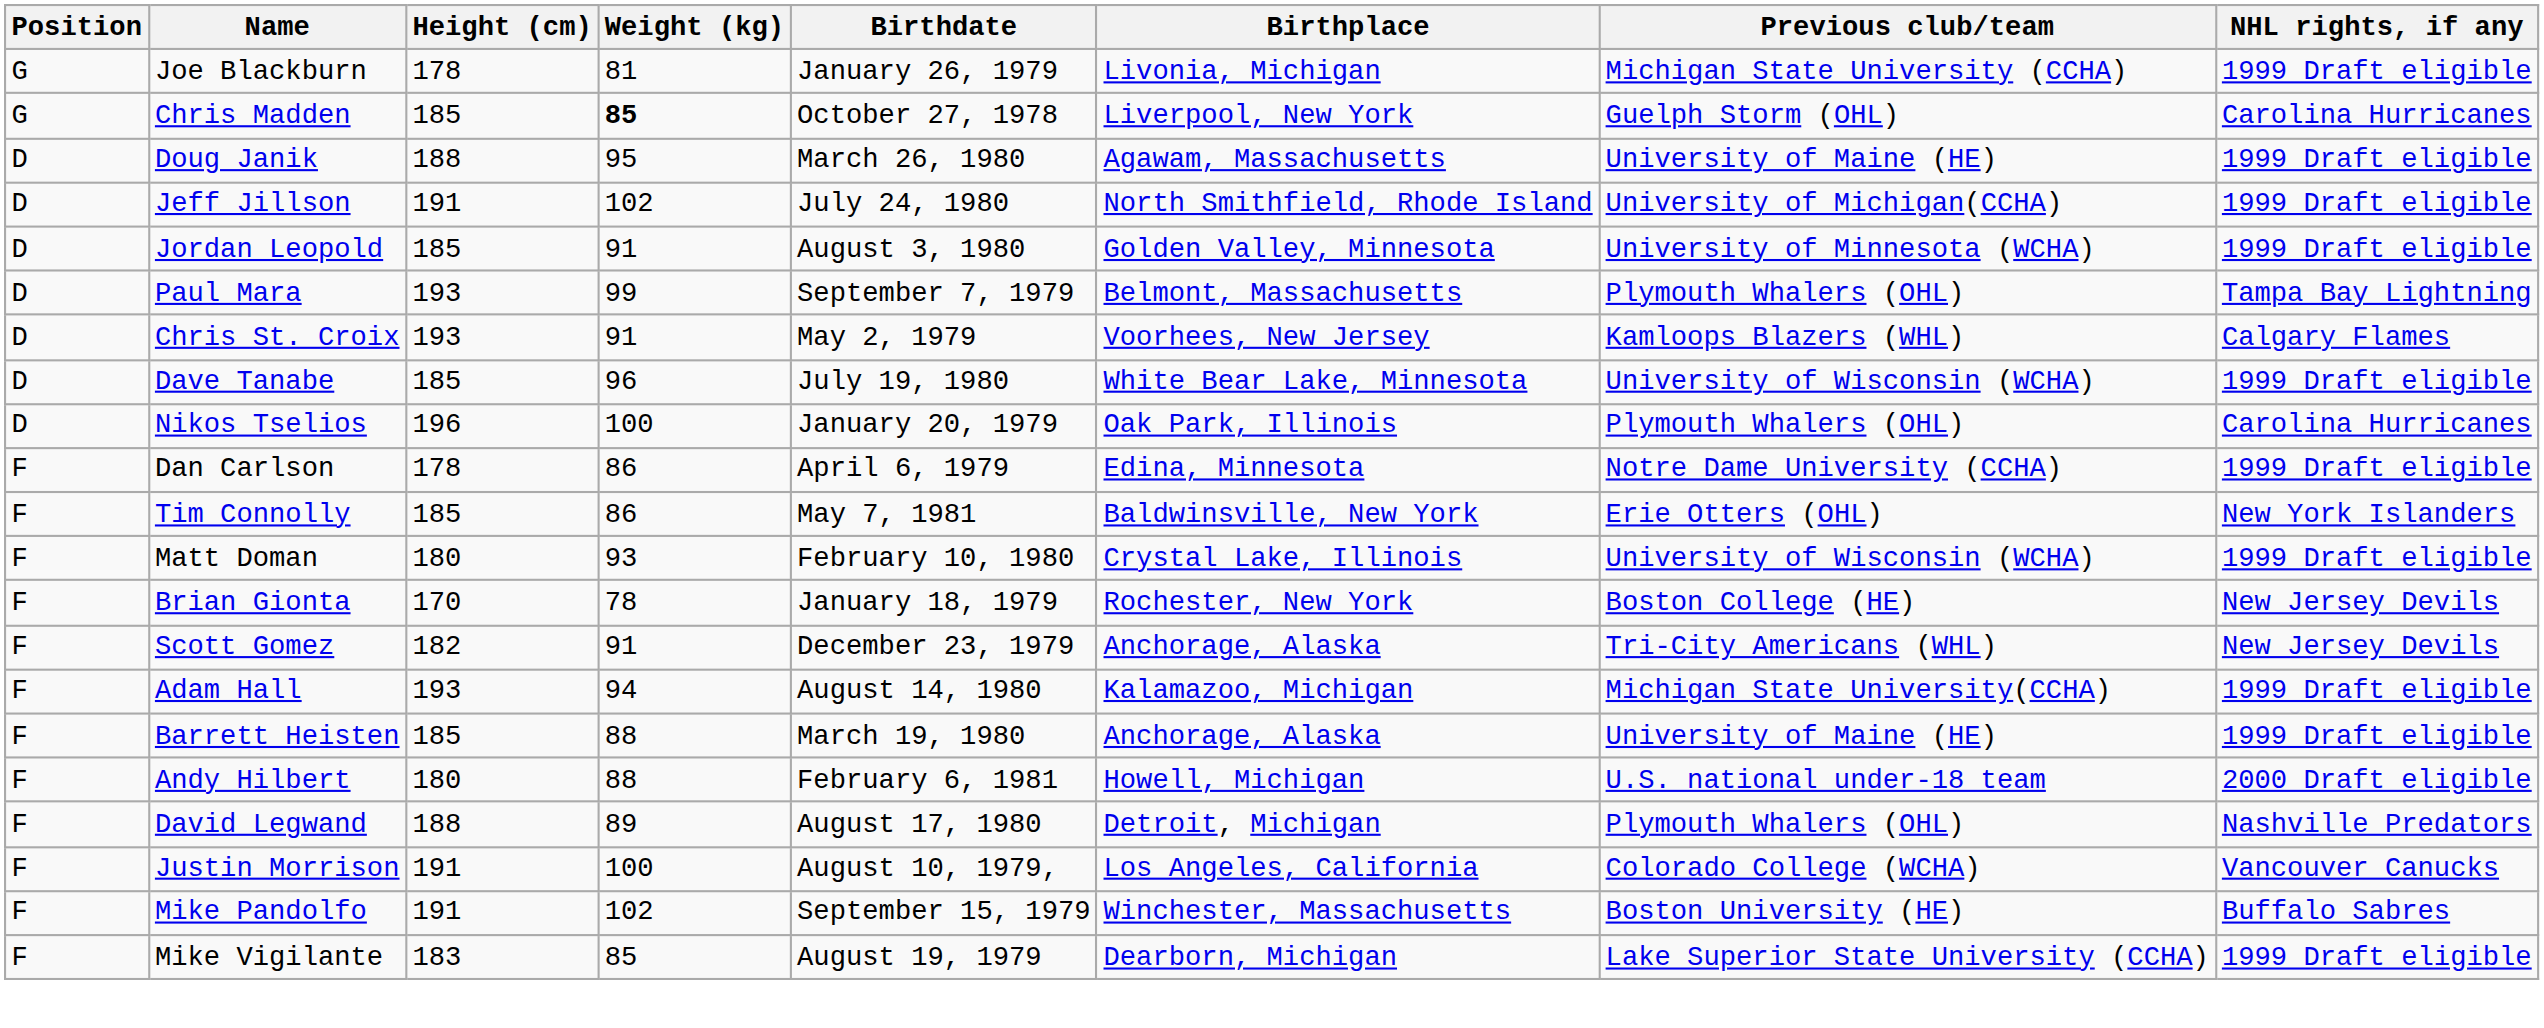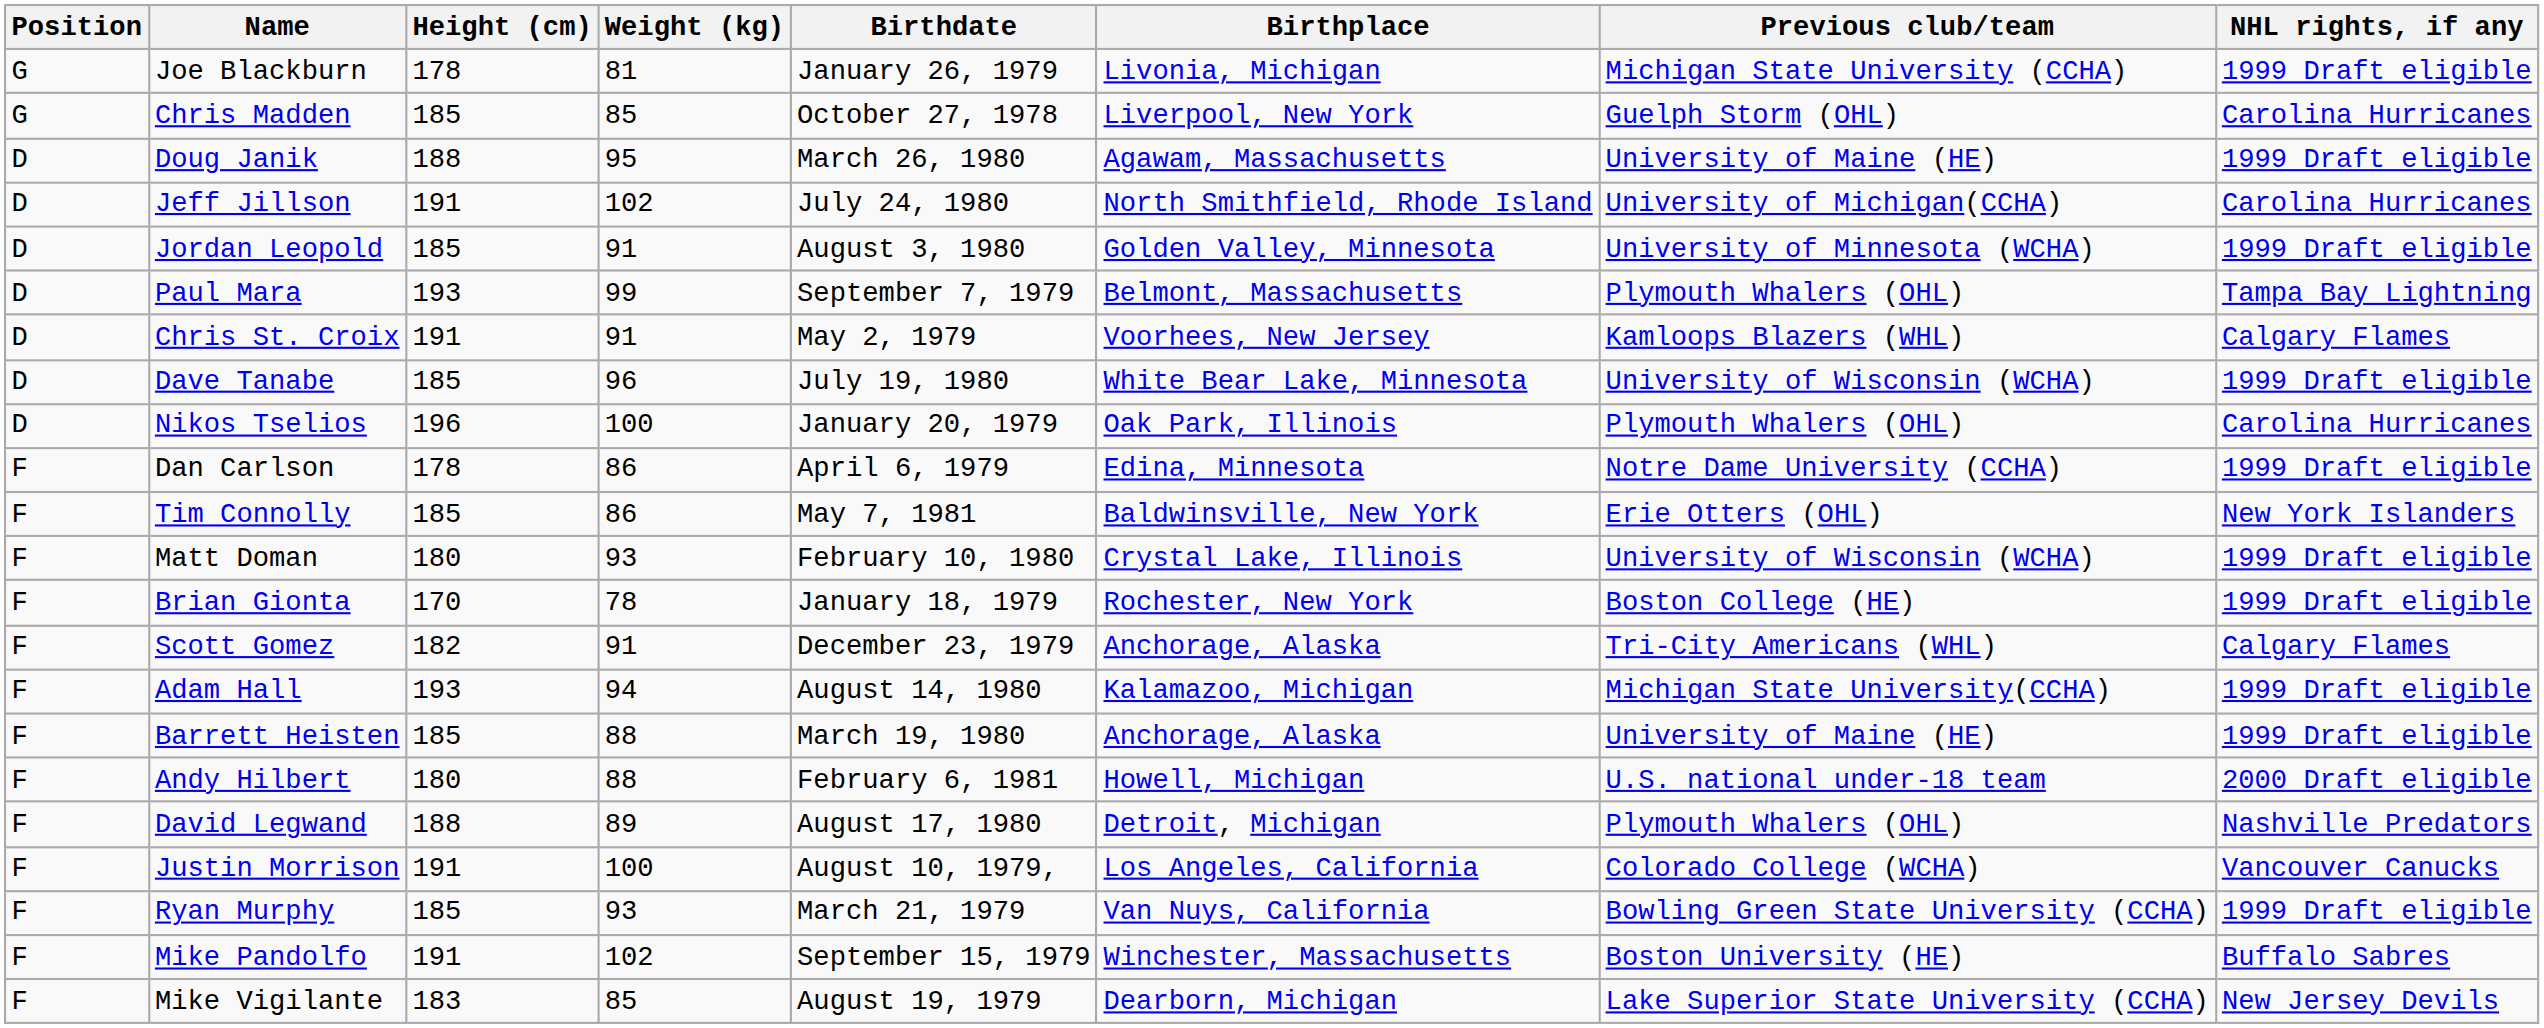Chris Madden | Weight (kg): bold -> normal
Jeff Jillson | NHL rights, if any: 1999 Draft eligible -> Carolina Hurricanes
Chris St. Croix | Height (cm): 193 -> 191
Brian Gionta | NHL rights, if any: New Jersey Devils -> 1999 Draft eligible
Scott Gomez | NHL rights, if any: New Jersey Devils -> Calgary Flames
+ row: F | Ryan Murphy | 185 | 93 | March 21, 1979 | Van Nuys, California | Bowling Green State University (CCHA) | 1999 Draft eligible
Mike Vigilante | NHL rights, if any: 1999 Draft eligible -> New Jersey Devils
